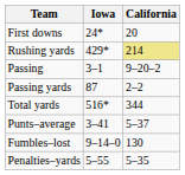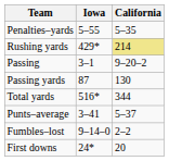rows swapped: First downs <-> Penalties–yards
Passing yards | California: 2–2 -> 130
Fumbles–lost | California: 130 -> 2–2
